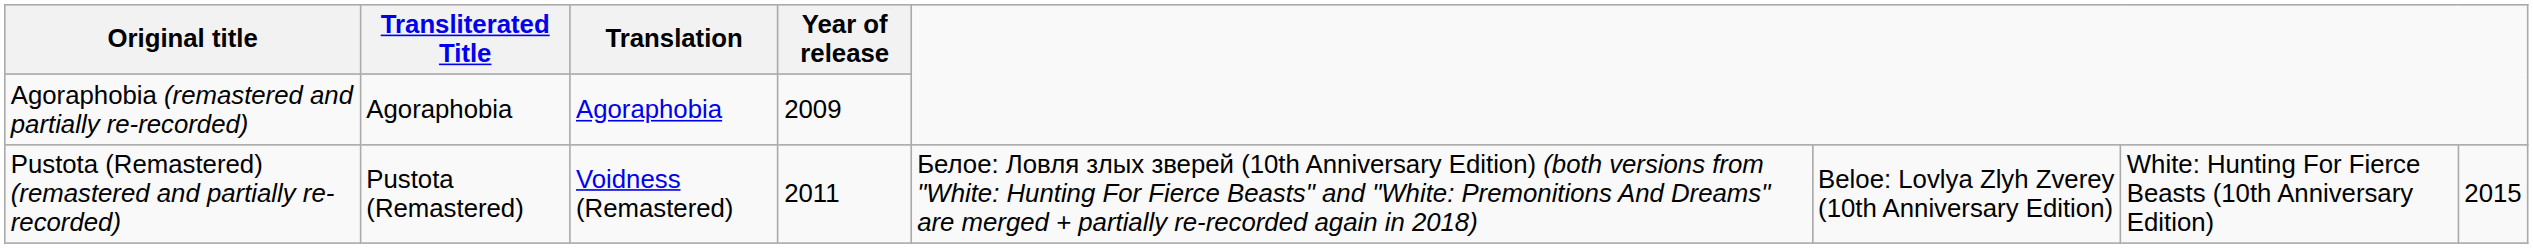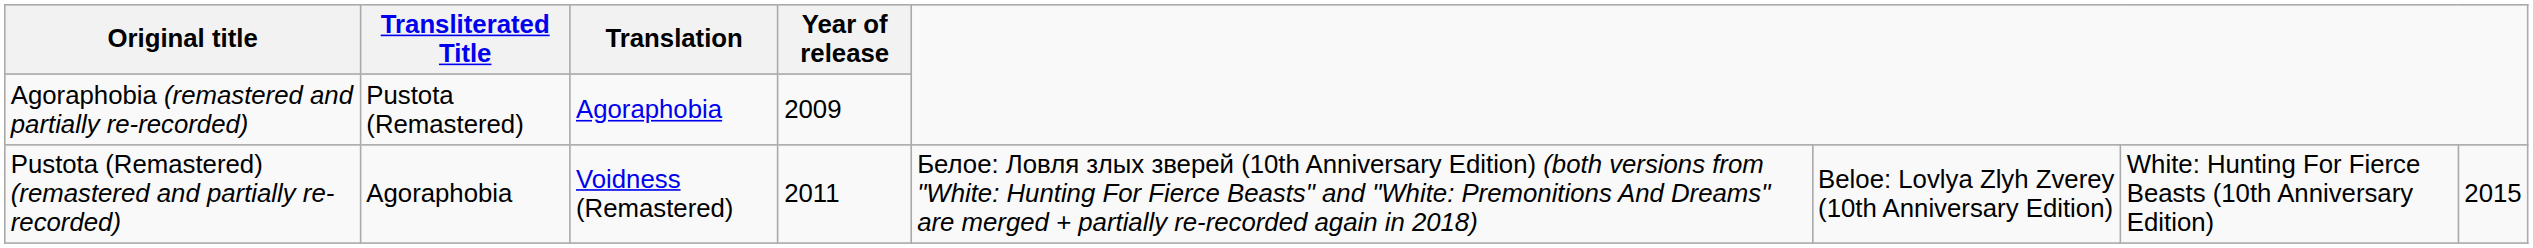Agoraphobia (remastered and partially re-recorded) | Transliterated Title: Agoraphobia -> Pustota (Remastered)
Pustota (Remastered) (remastered and partially re-recorded) | Transliterated Title: Pustota (Remastered) -> Agoraphobia
